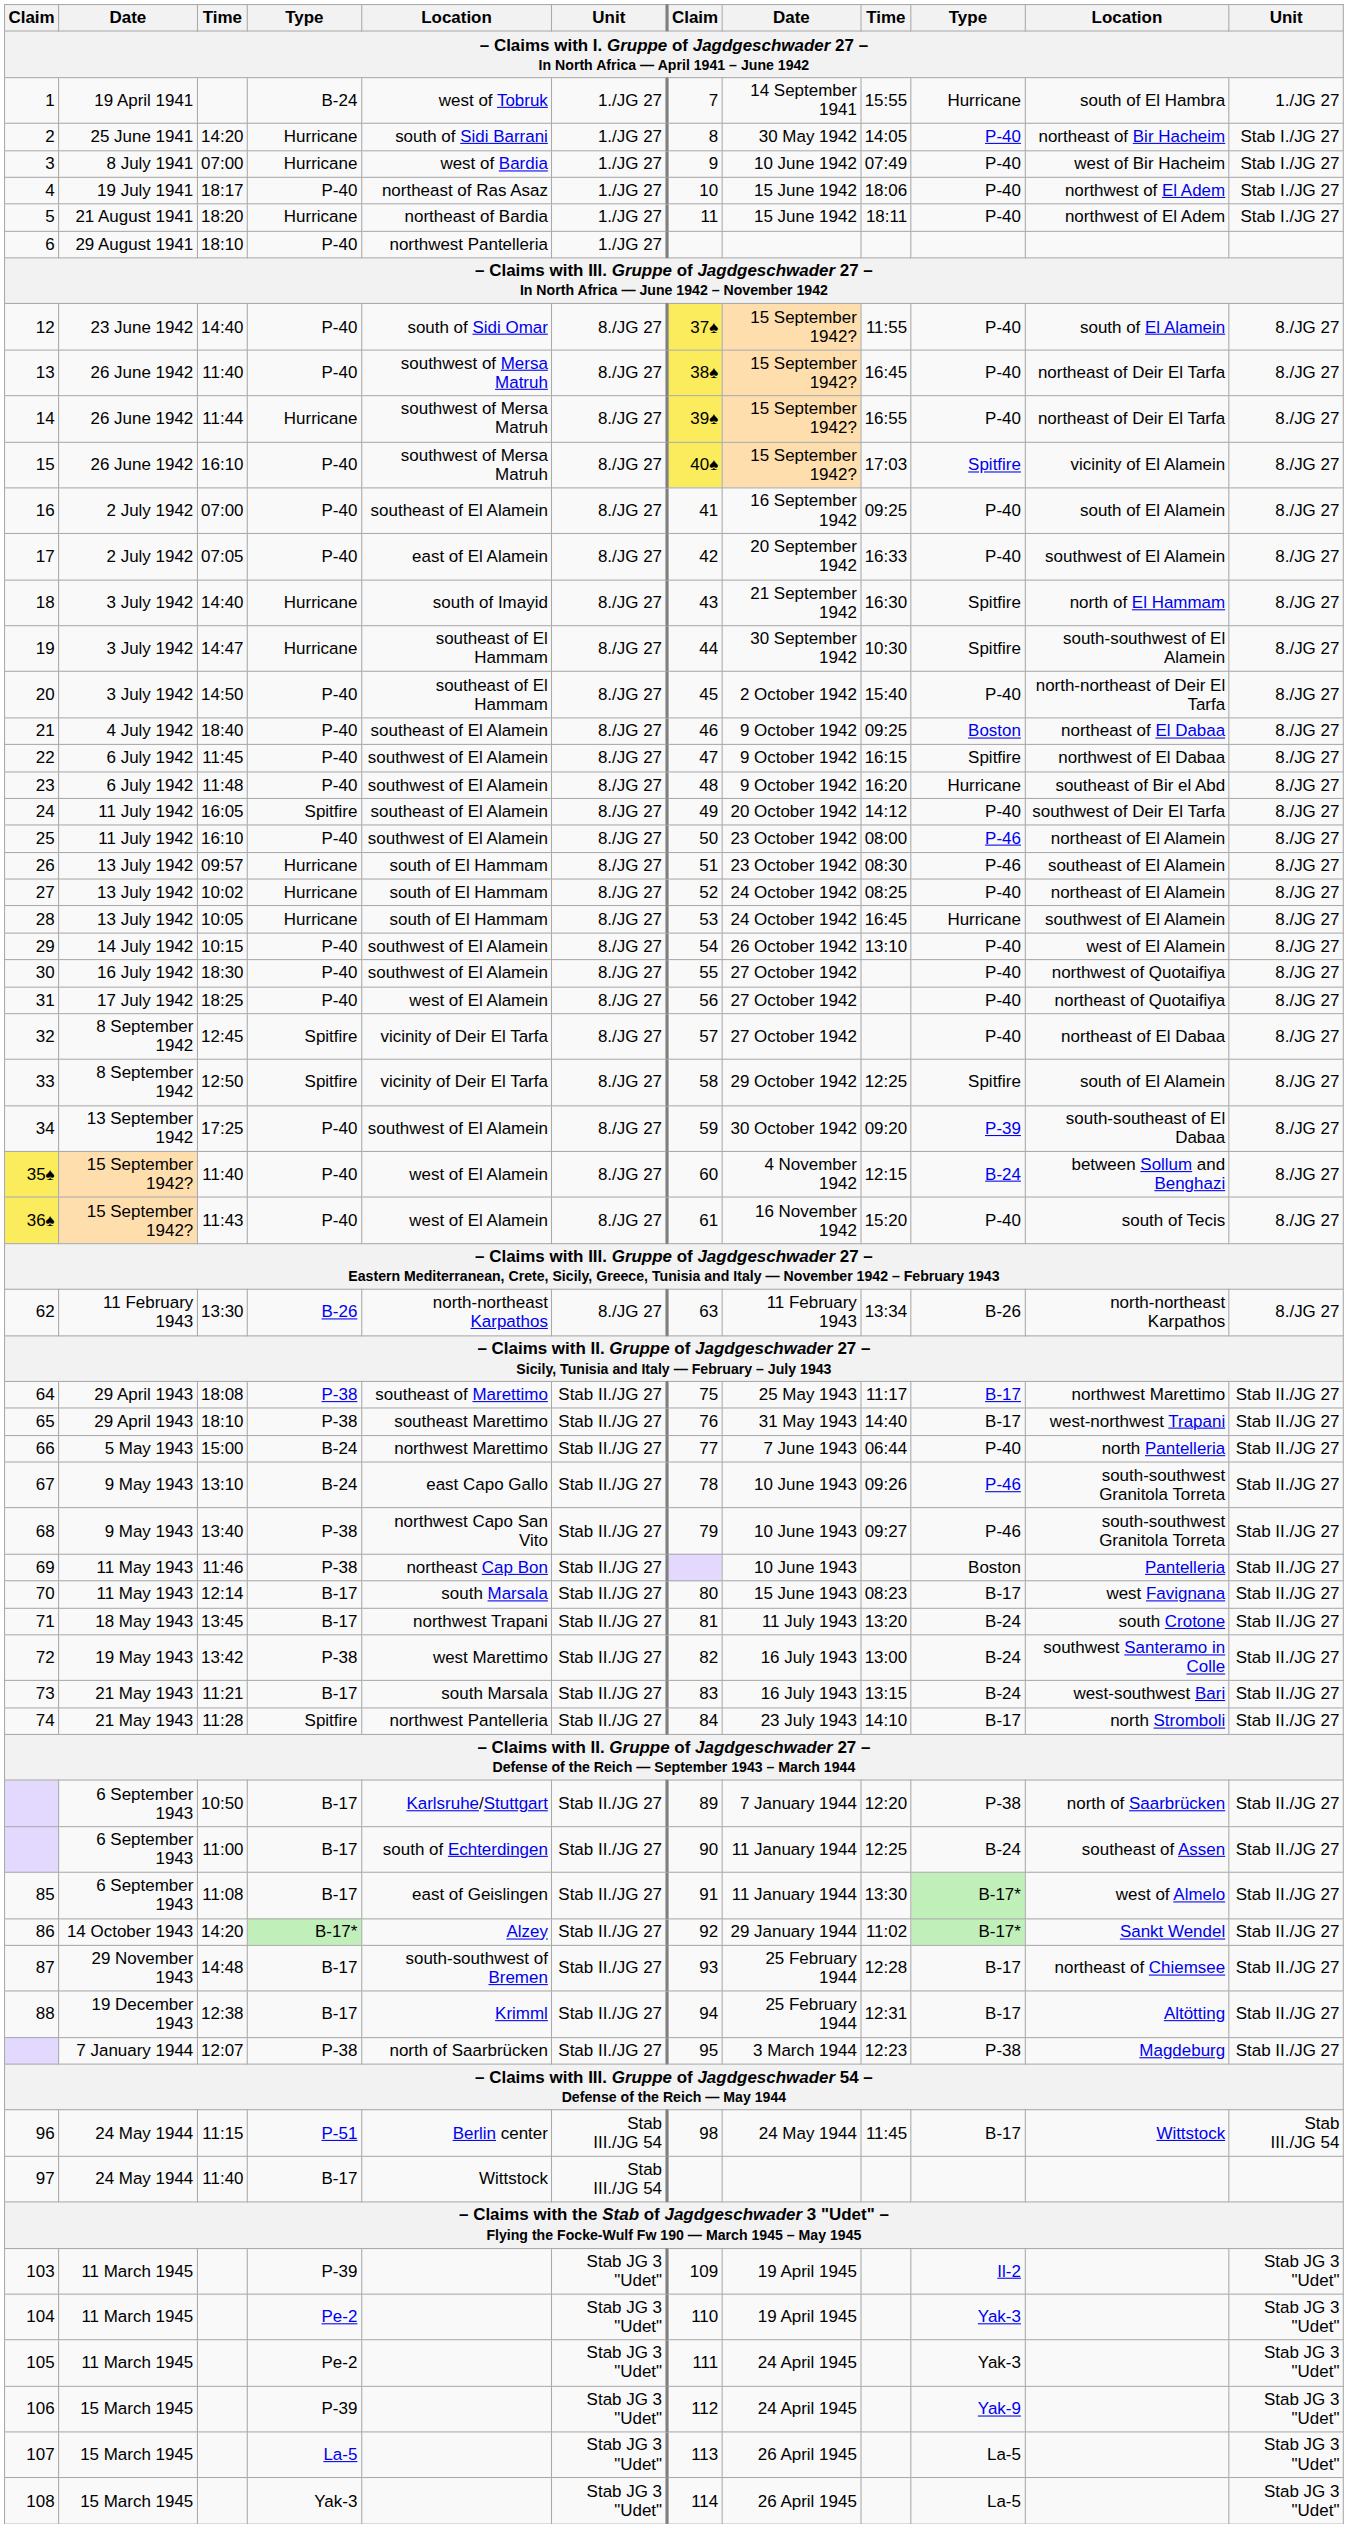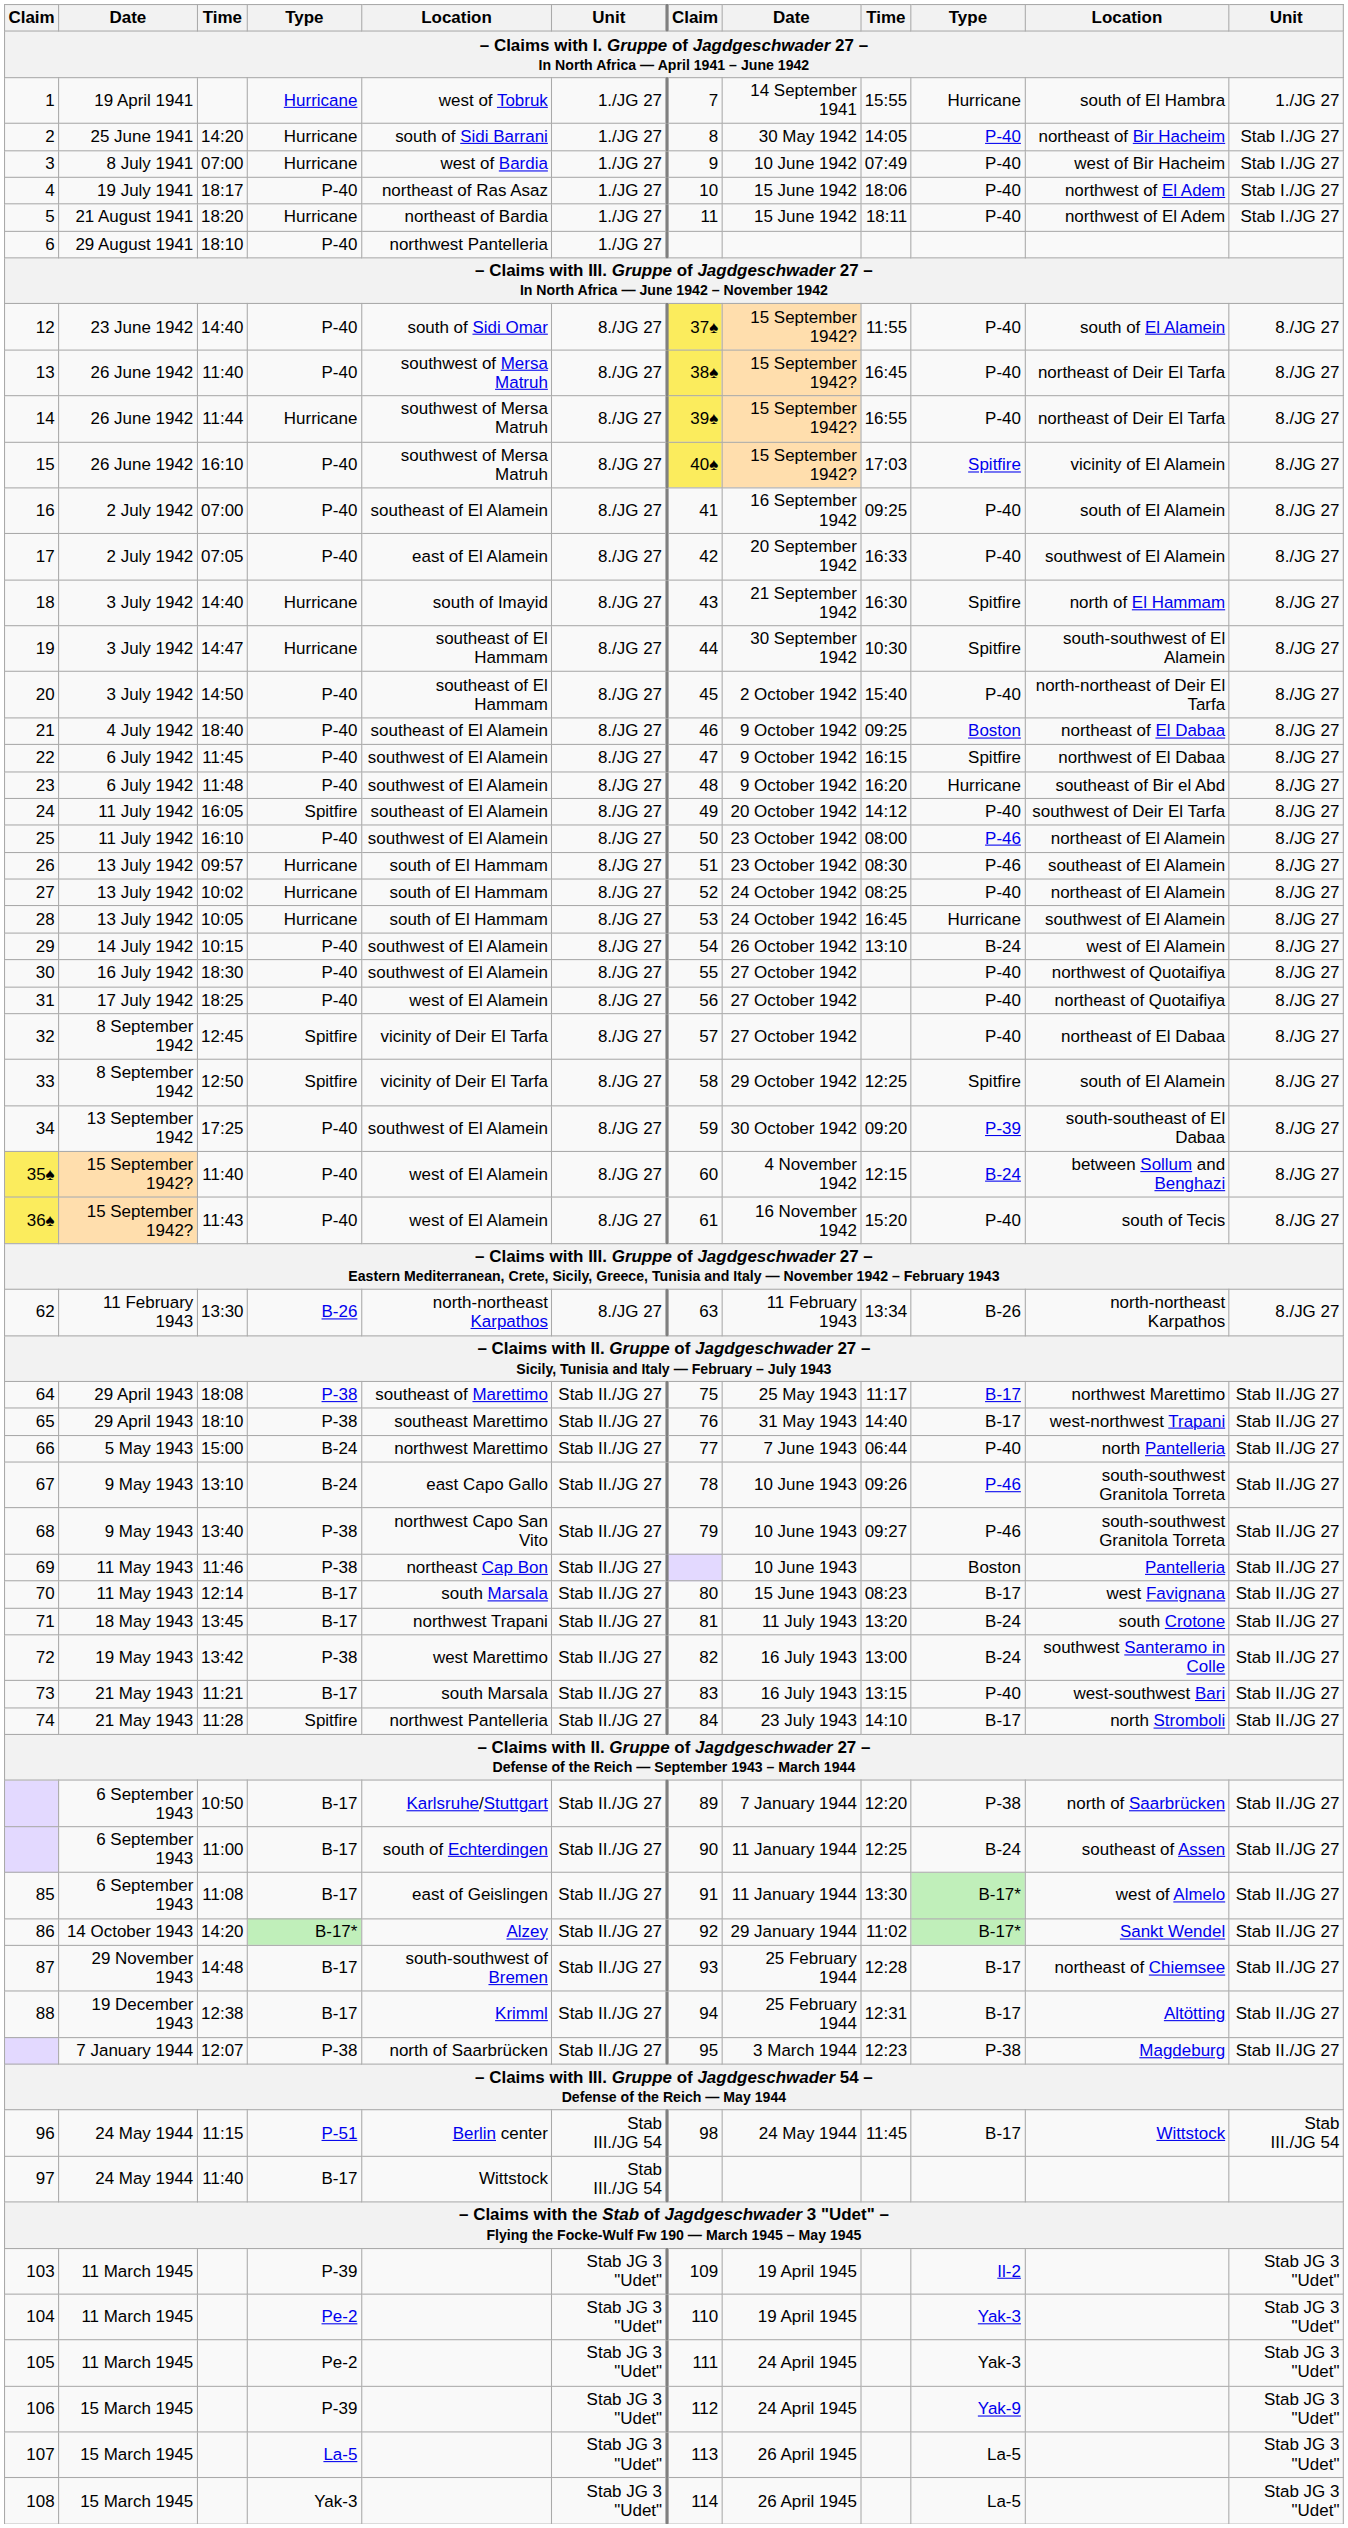1 | column 4: B-24 -> Hurricane
29 | column 10: P-40 -> B-24
73 | column 10: B-24 -> P-40
